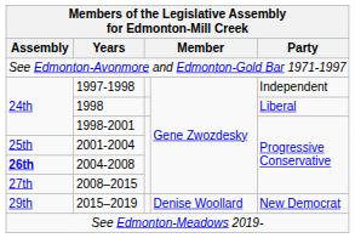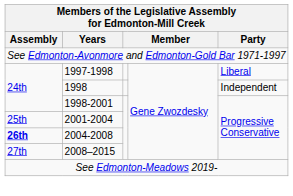1997-1998 | Party: Independent -> Liberal
1998 | Party: Liberal -> Independent
- row: 29th | 2015–2019 | Denise Woollard | New Democrat
